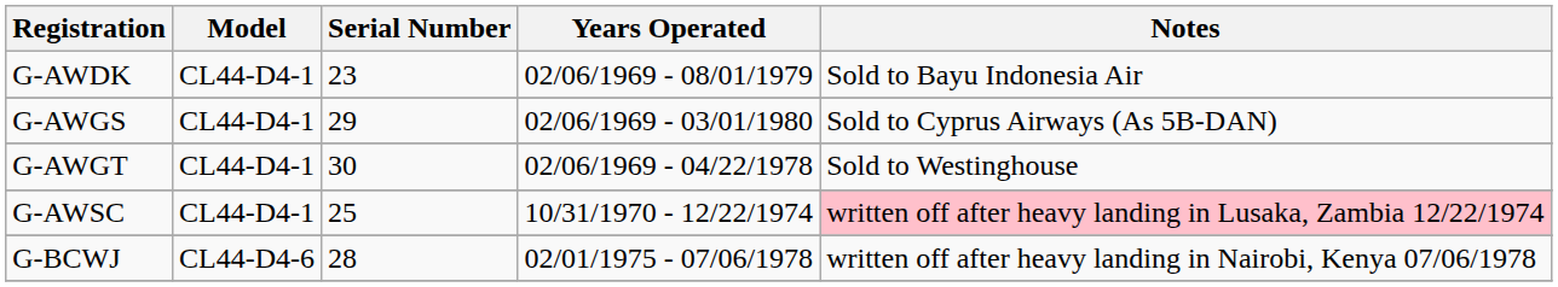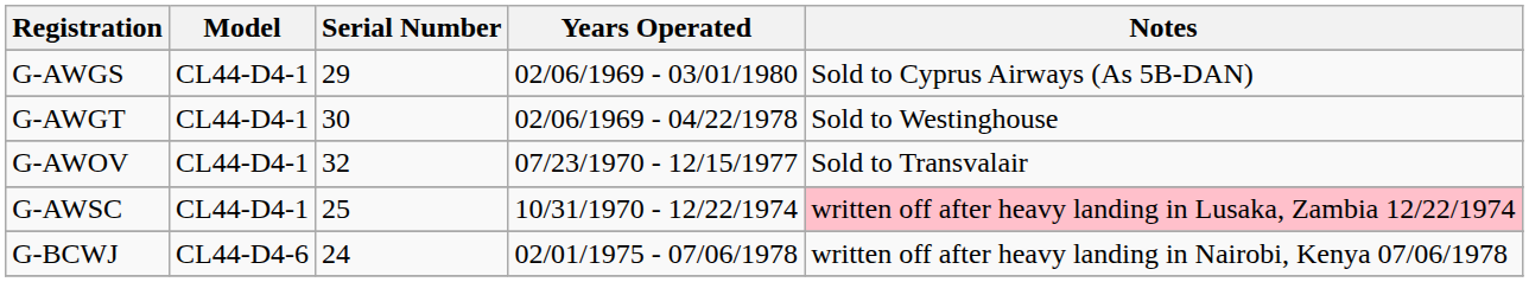- row: G-AWDK | CL44-D4-1 | 23 | 02/06/1969 - 08/01/1979 | Sold to Bayu Indonesia Air
+ row: G-AWOV | CL44-D4-1 | 32 | 07/23/1970 - 12/15/1977 | Sold to Transvalair
G-BCWJ | Serial Number: 28 -> 24
